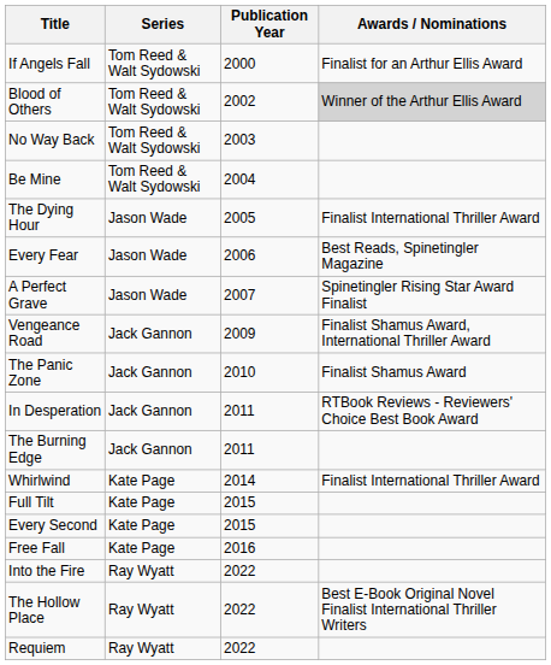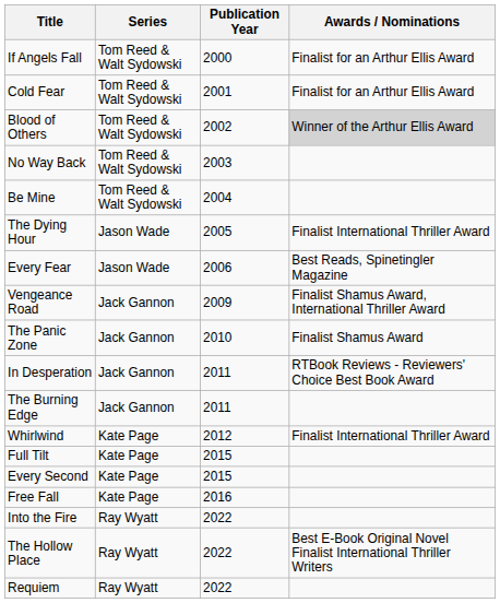+ row: Cold Fear | Tom Reed & Walt Sydowski | 2001 | Finalist for an Arthur Ellis Award
- row: A Perfect Grave | Jason Wade | 2007 | Spinetingler Rising Star Award Finalist
Whirlwind | Publication Year: 2014 -> 2012
